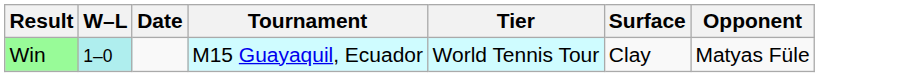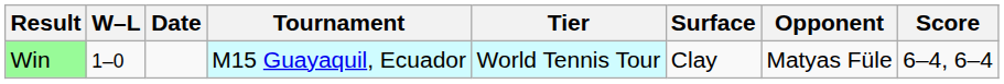+ column: Score | 6–4, 6–4
Win | W–L: paleturquoise background -> no background
